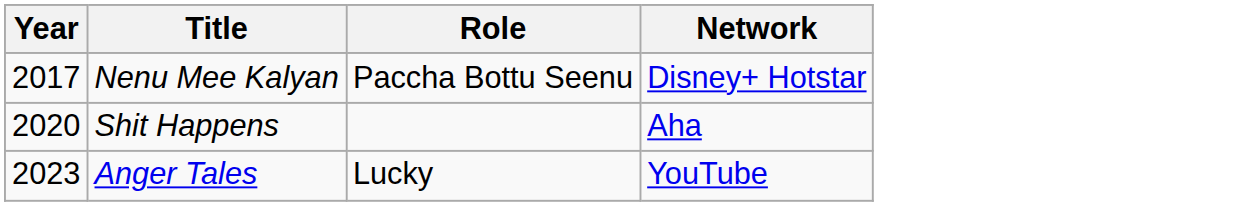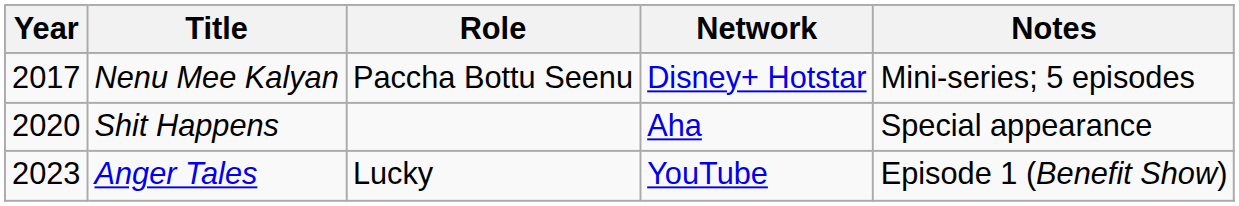+ column: Notes | Mini-series; 5 episodes | Special appearance | Episode 1 (Benefit Show)
